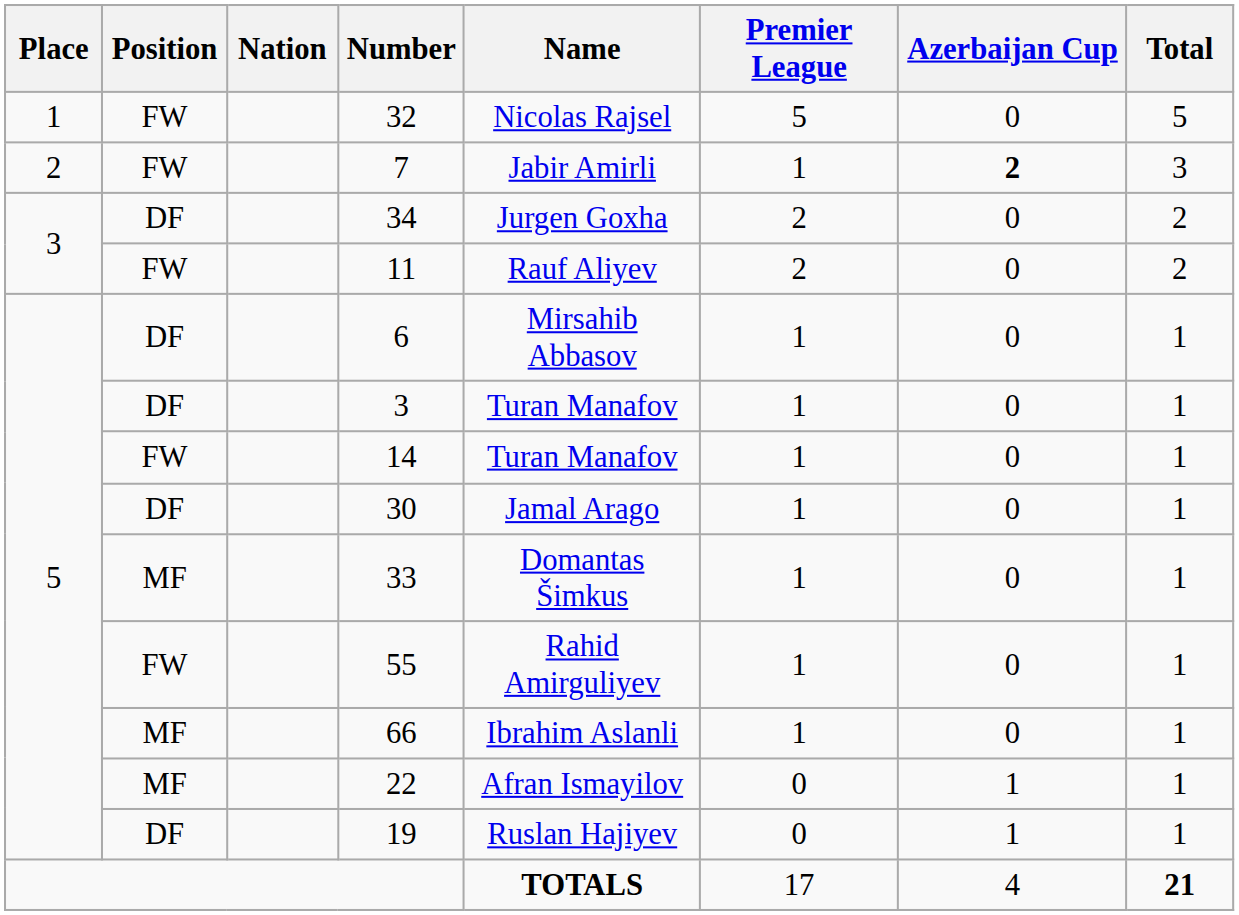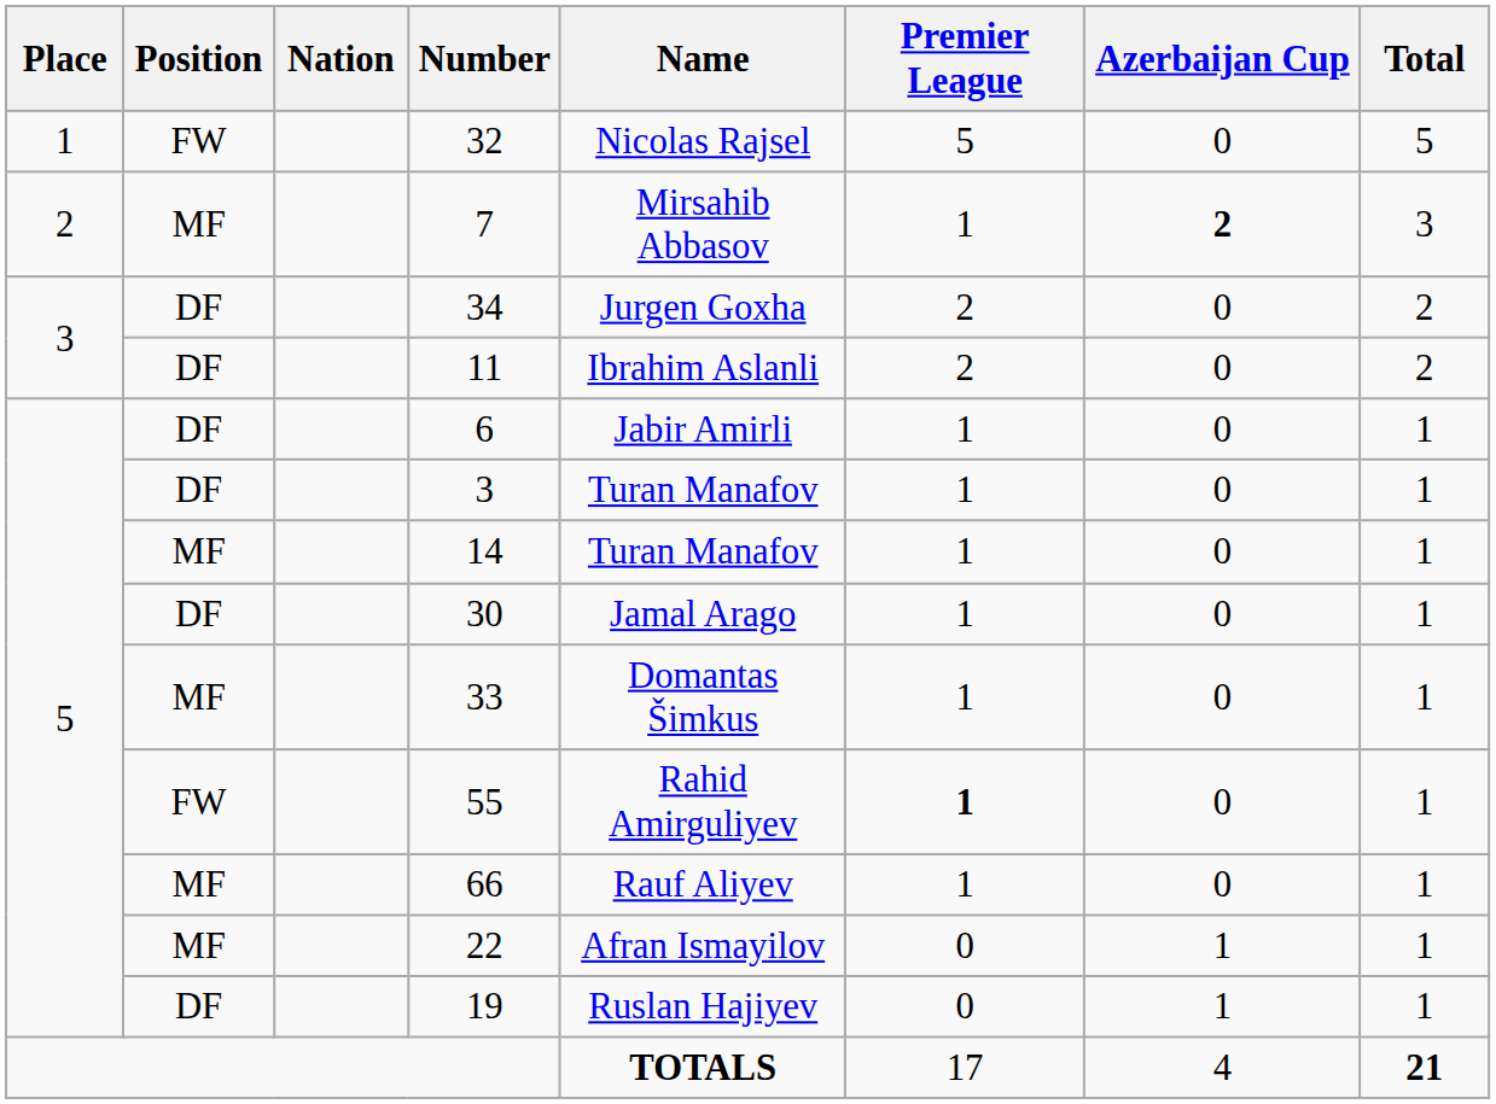7 | Position: FW -> MF
7 | Name: Jabir Amirli -> Mirsahib Abbasov
11 | Position: FW -> DF
11 | Name: Rauf Aliyev -> Ibrahim Aslanli
6 | Name: Mirsahib Abbasov -> Jabir Amirli
14 | Position: FW -> MF
55 | Premier League: normal -> bold
66 | Name: Ibrahim Aslanli -> Rauf Aliyev
